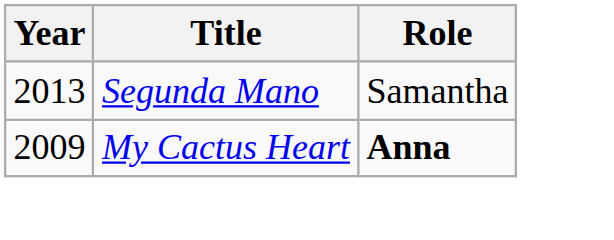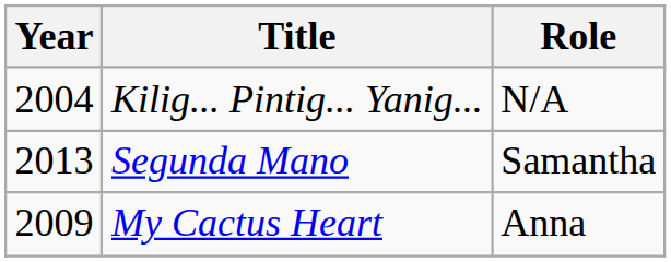+ row: 2004 | Kilig... Pintig... Yanig... | N/A
My Cactus Heart | Role: bold -> normal
